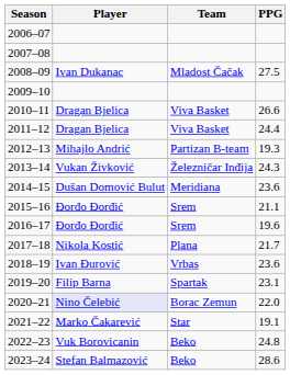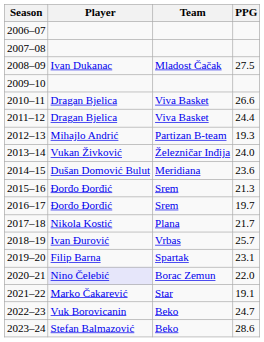2013–14 | PPG: 24.3 -> 24.0
2015–16 | PPG: 21.1 -> 21.3
2016–17 | PPG: 19.6 -> 19.7
2018–19 | PPG: 23.6 -> 25.7
2022–23 | PPG: 24.8 -> 24.7
